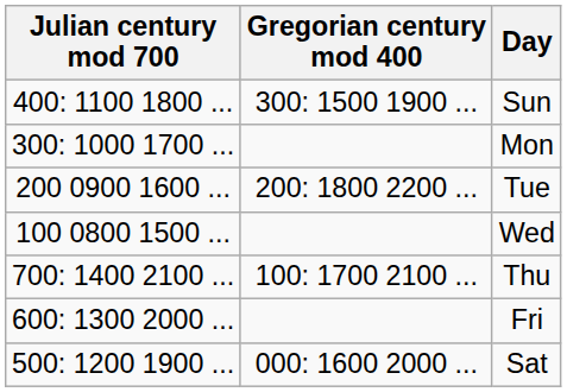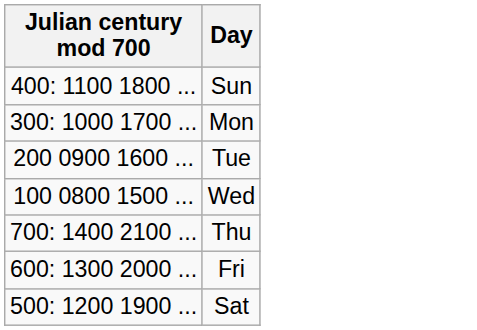- column: Gregorian century mod 400 | 300: 1500 1900 ... | 200: 1800 2200 ... | 100: 1700 2100 ... | 000: 1600 2000 ...
